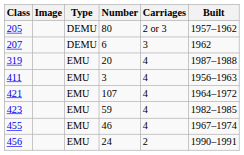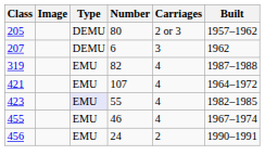319 | Number: 20 -> 82
- row: 411 | EMU | 3 | 4 | 1956–1963
423 | Type: no background -> lavender background
423 | Number: 59 -> 55
